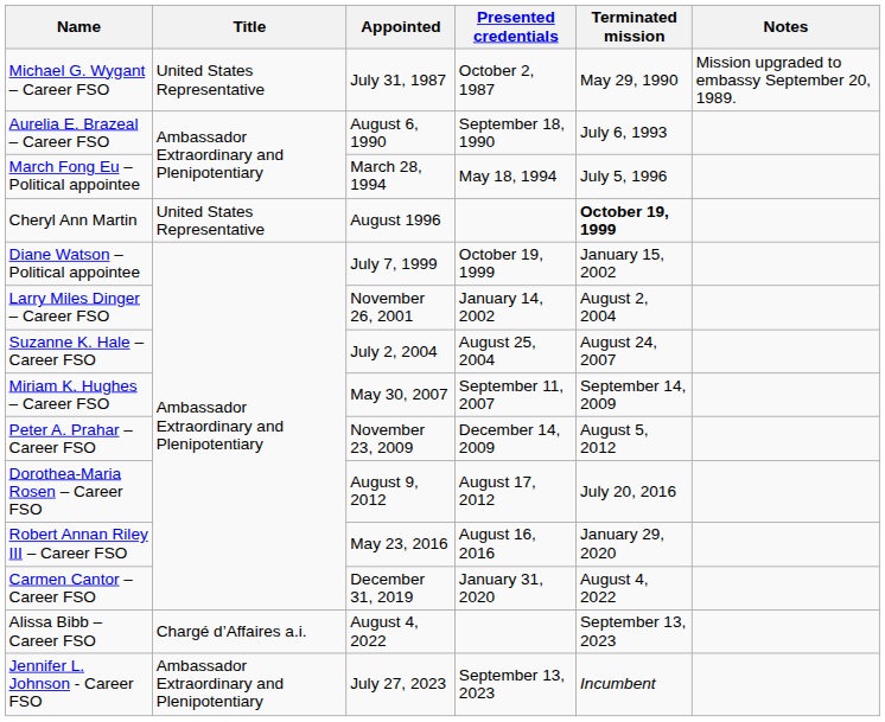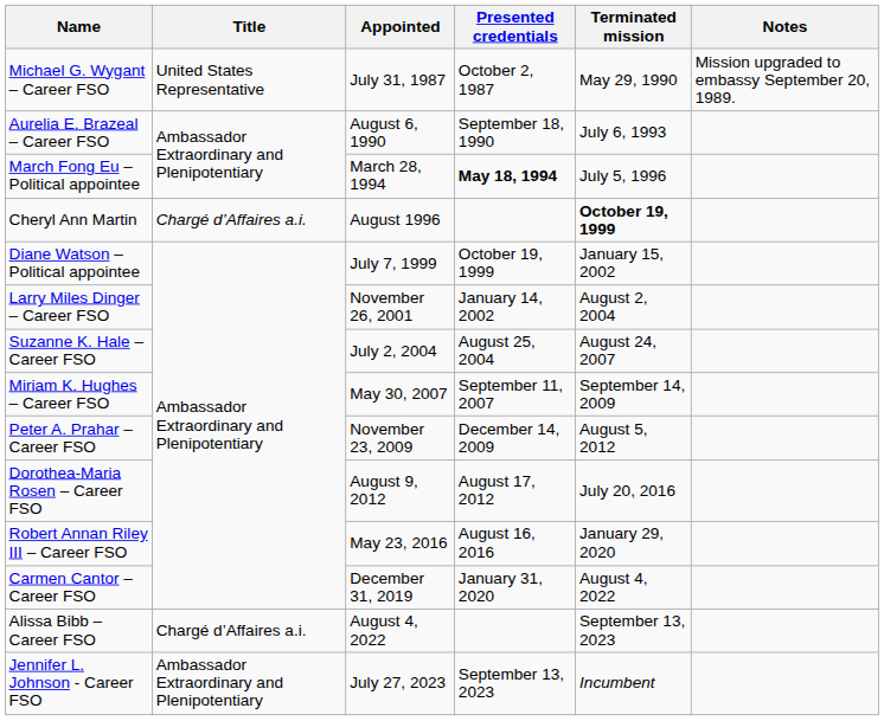March Fong Eu – Political appointee | Presented credentials: normal -> bold
Cheryl Ann Martin | Title: United States Representative -> Chargé d’Affaires a.i.
